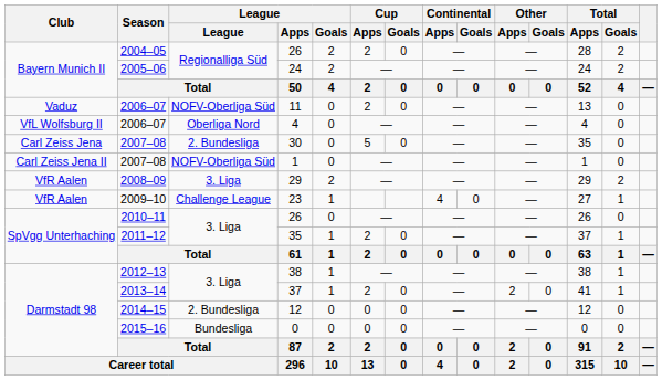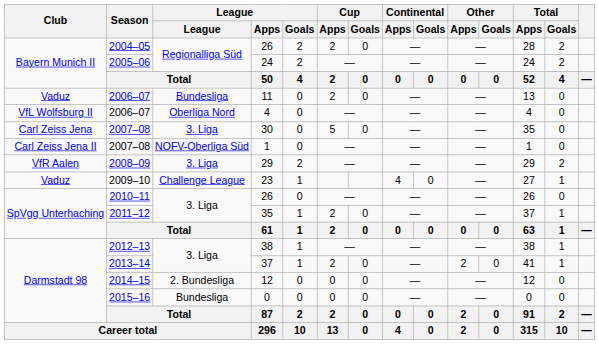11 | League: NOFV-Oberliga Süd -> Bundesliga
30 | League: 2. Bundesliga -> 3. Liga
23 | Club: VfR Aalen -> Vaduz
